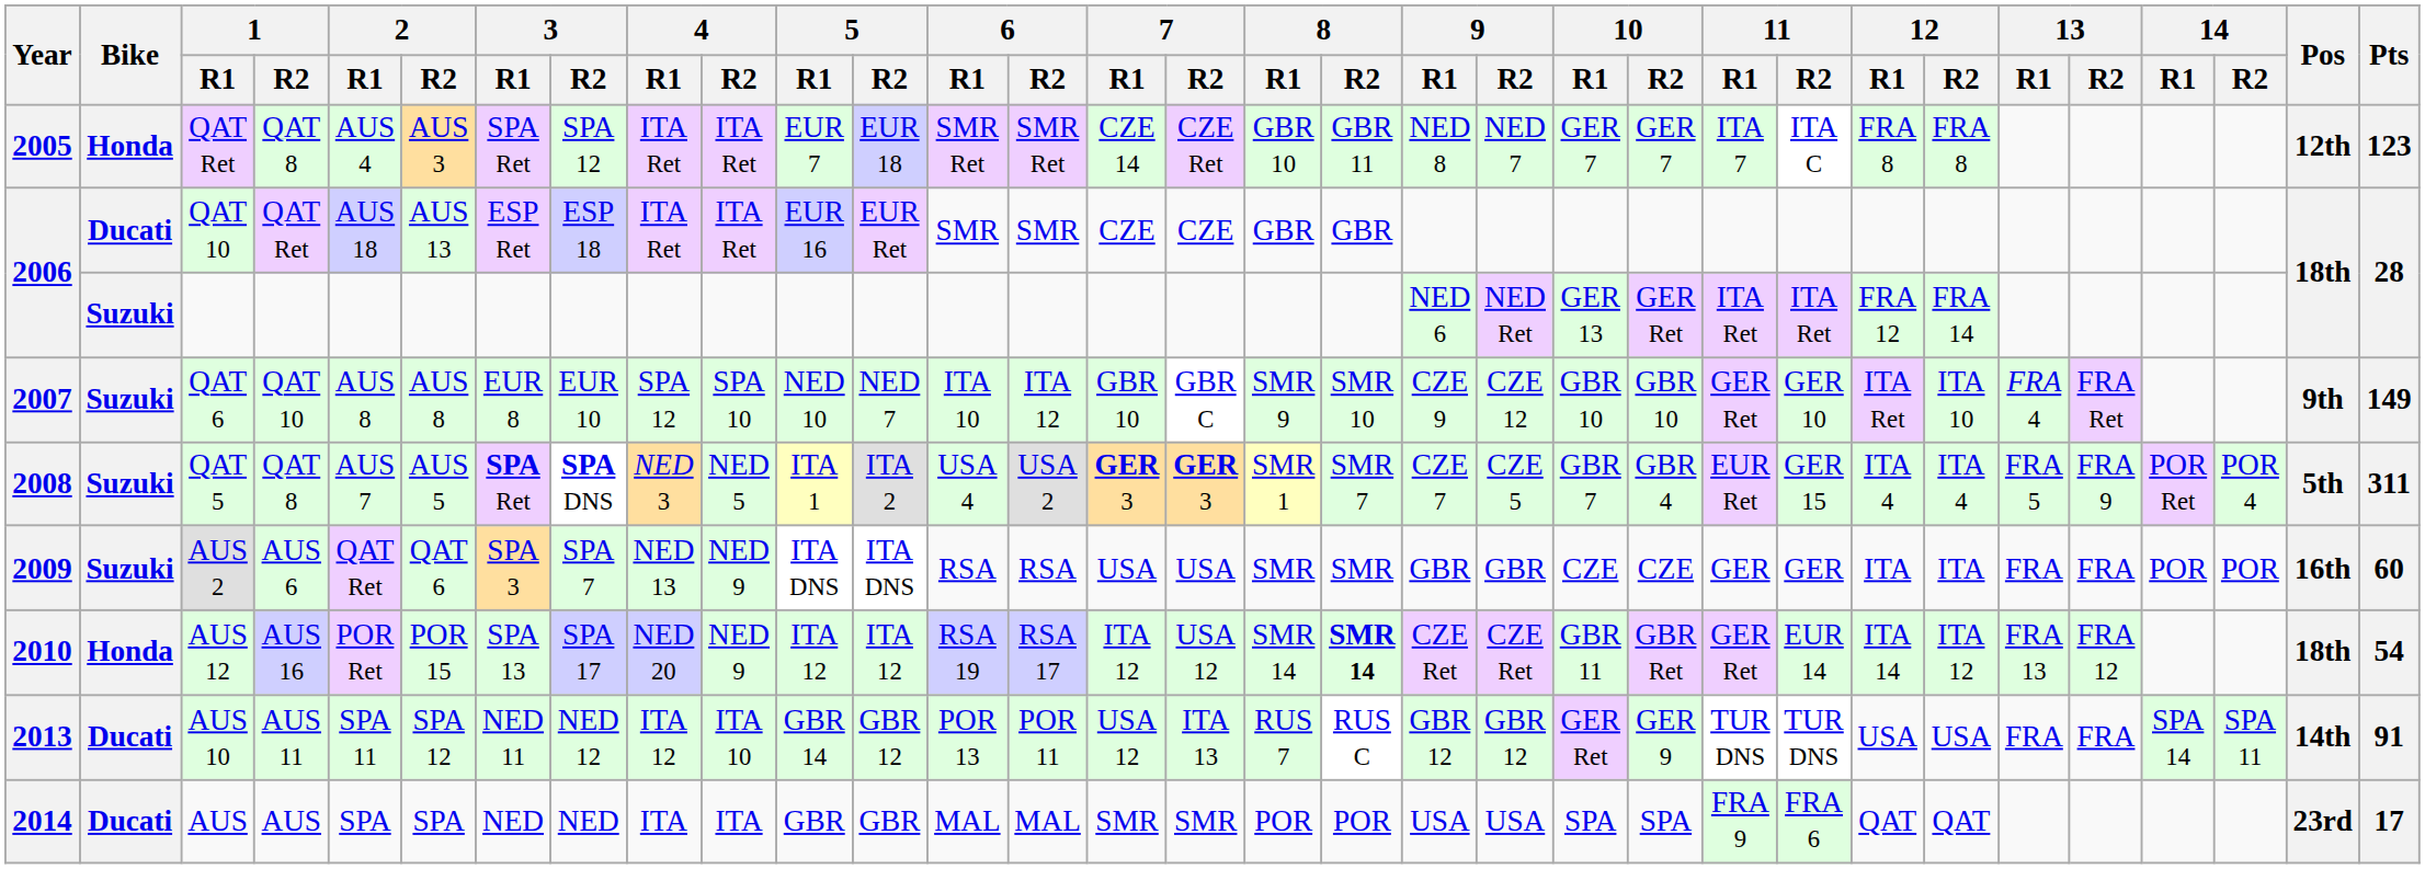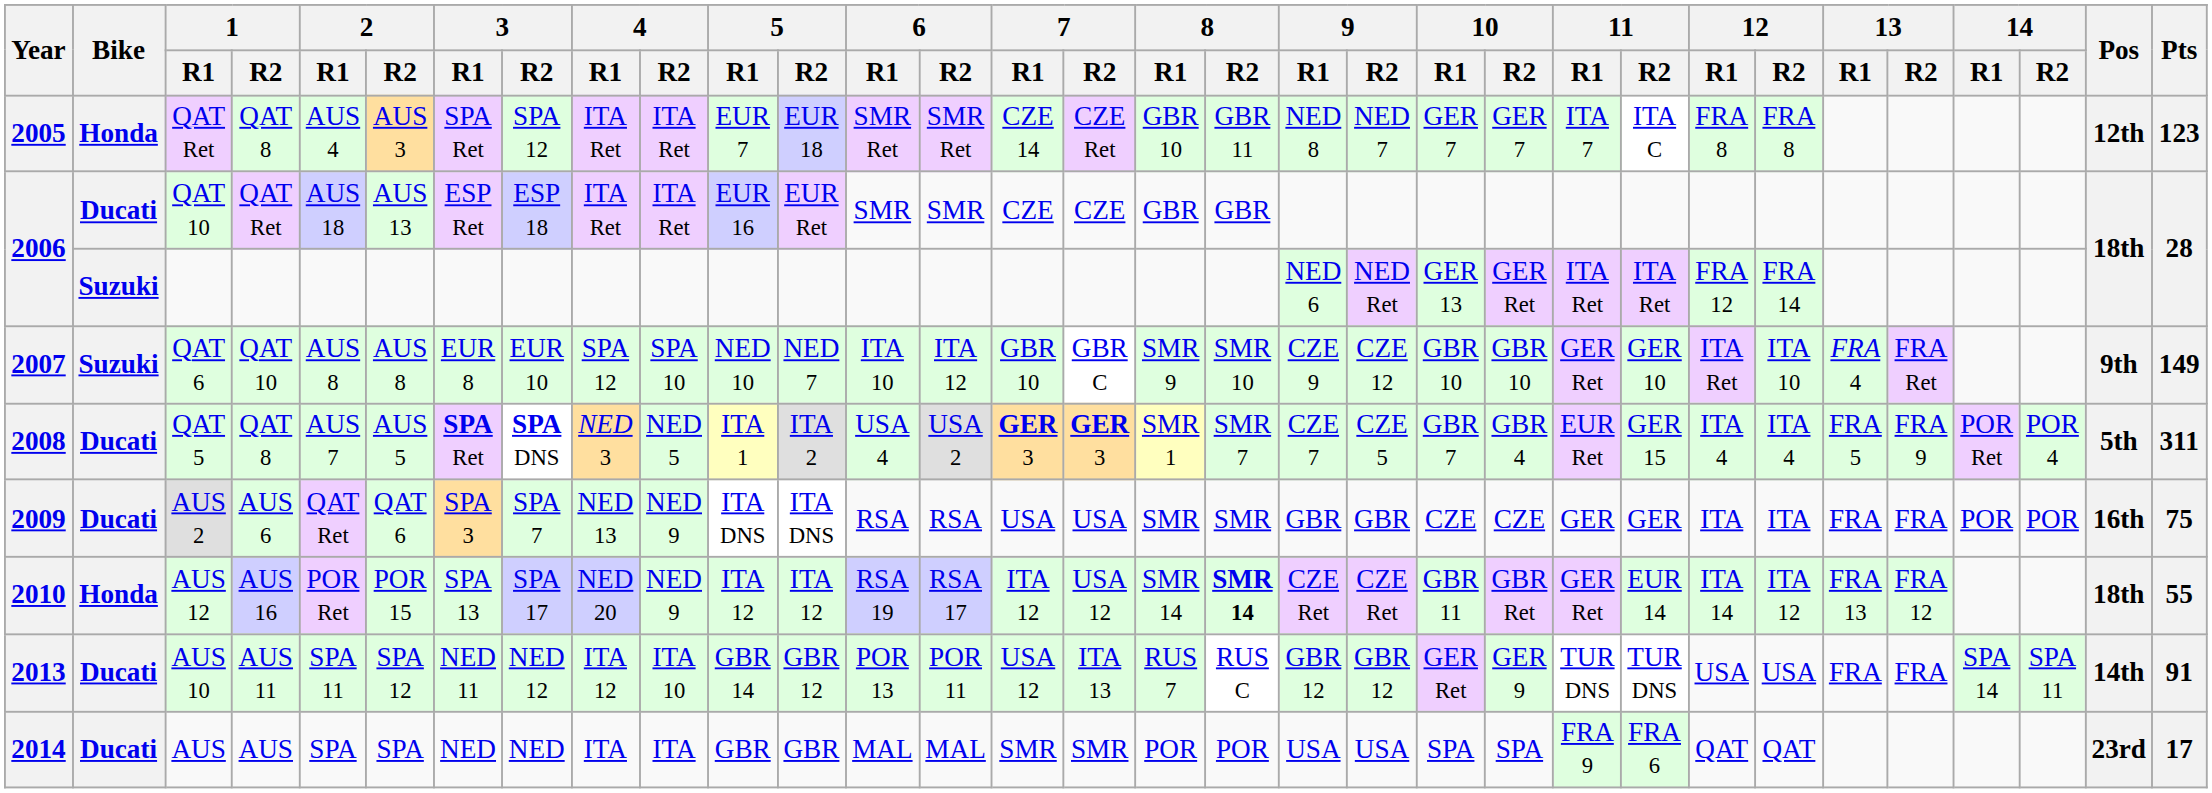QAT 5 | Bike: Suzuki -> Ducati
AUS 2 | Bike: Suzuki -> Ducati
AUS 2 | Pts: 60 -> 75
AUS 12 | Pts: 54 -> 55
